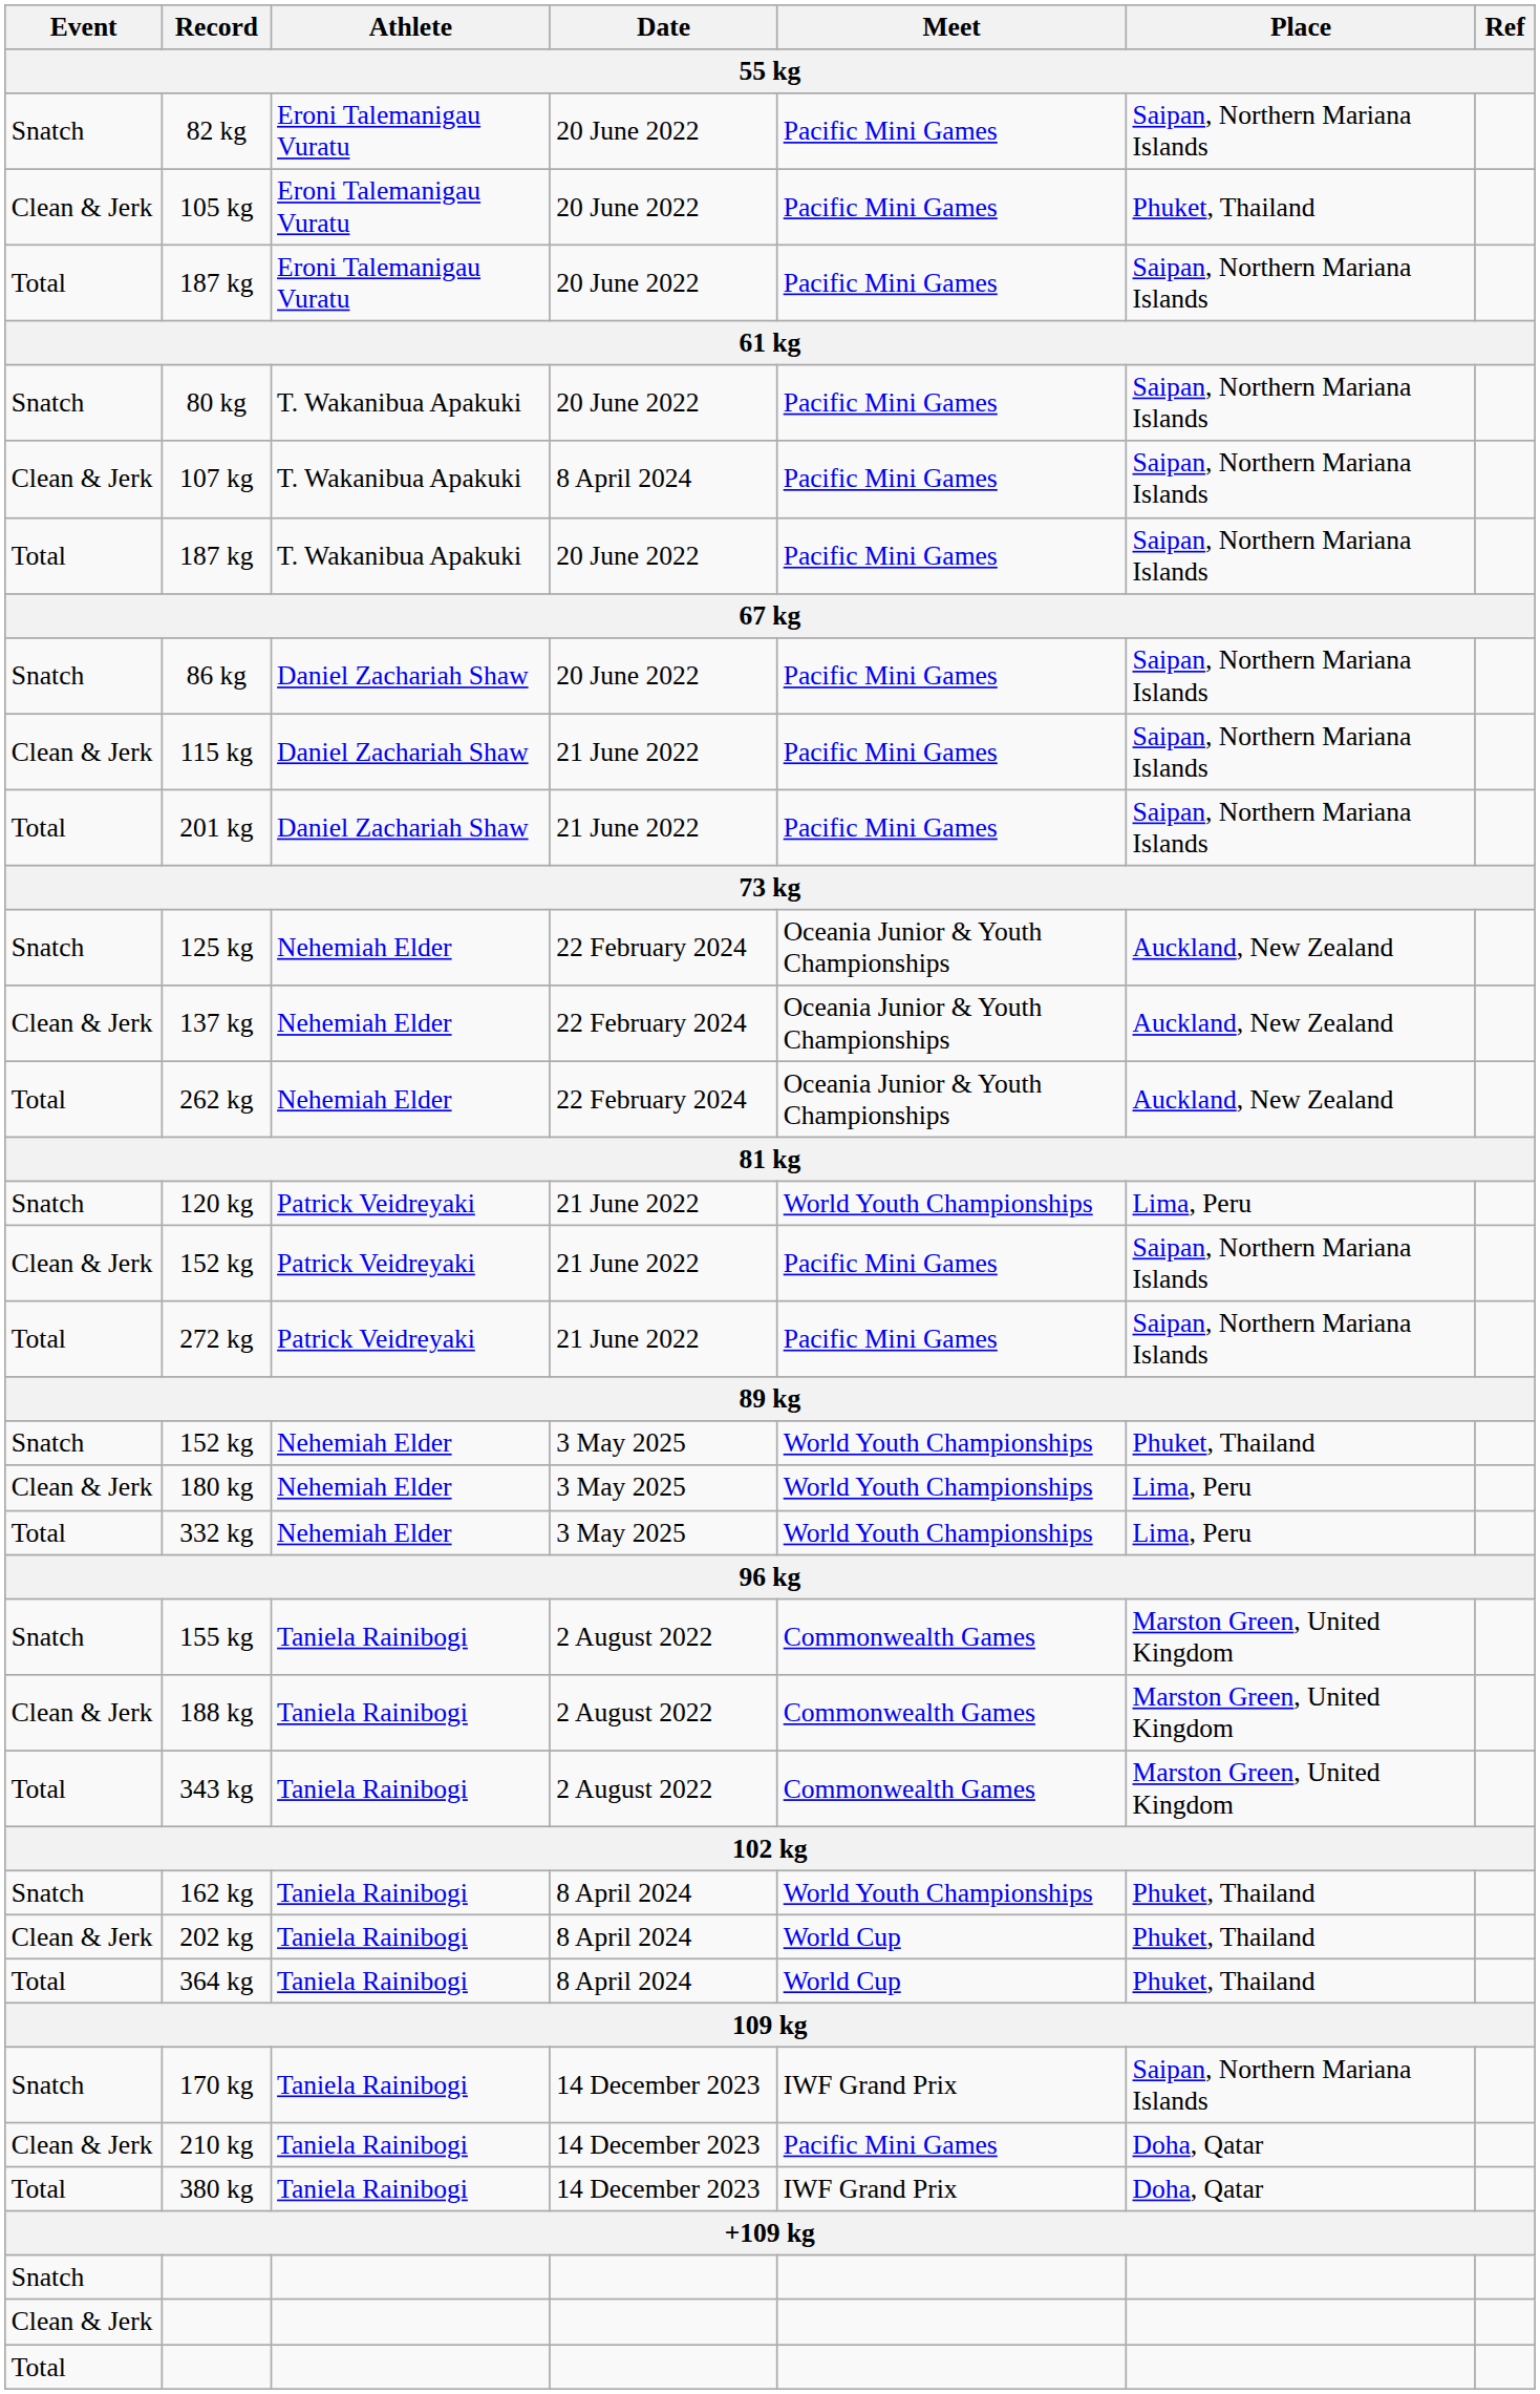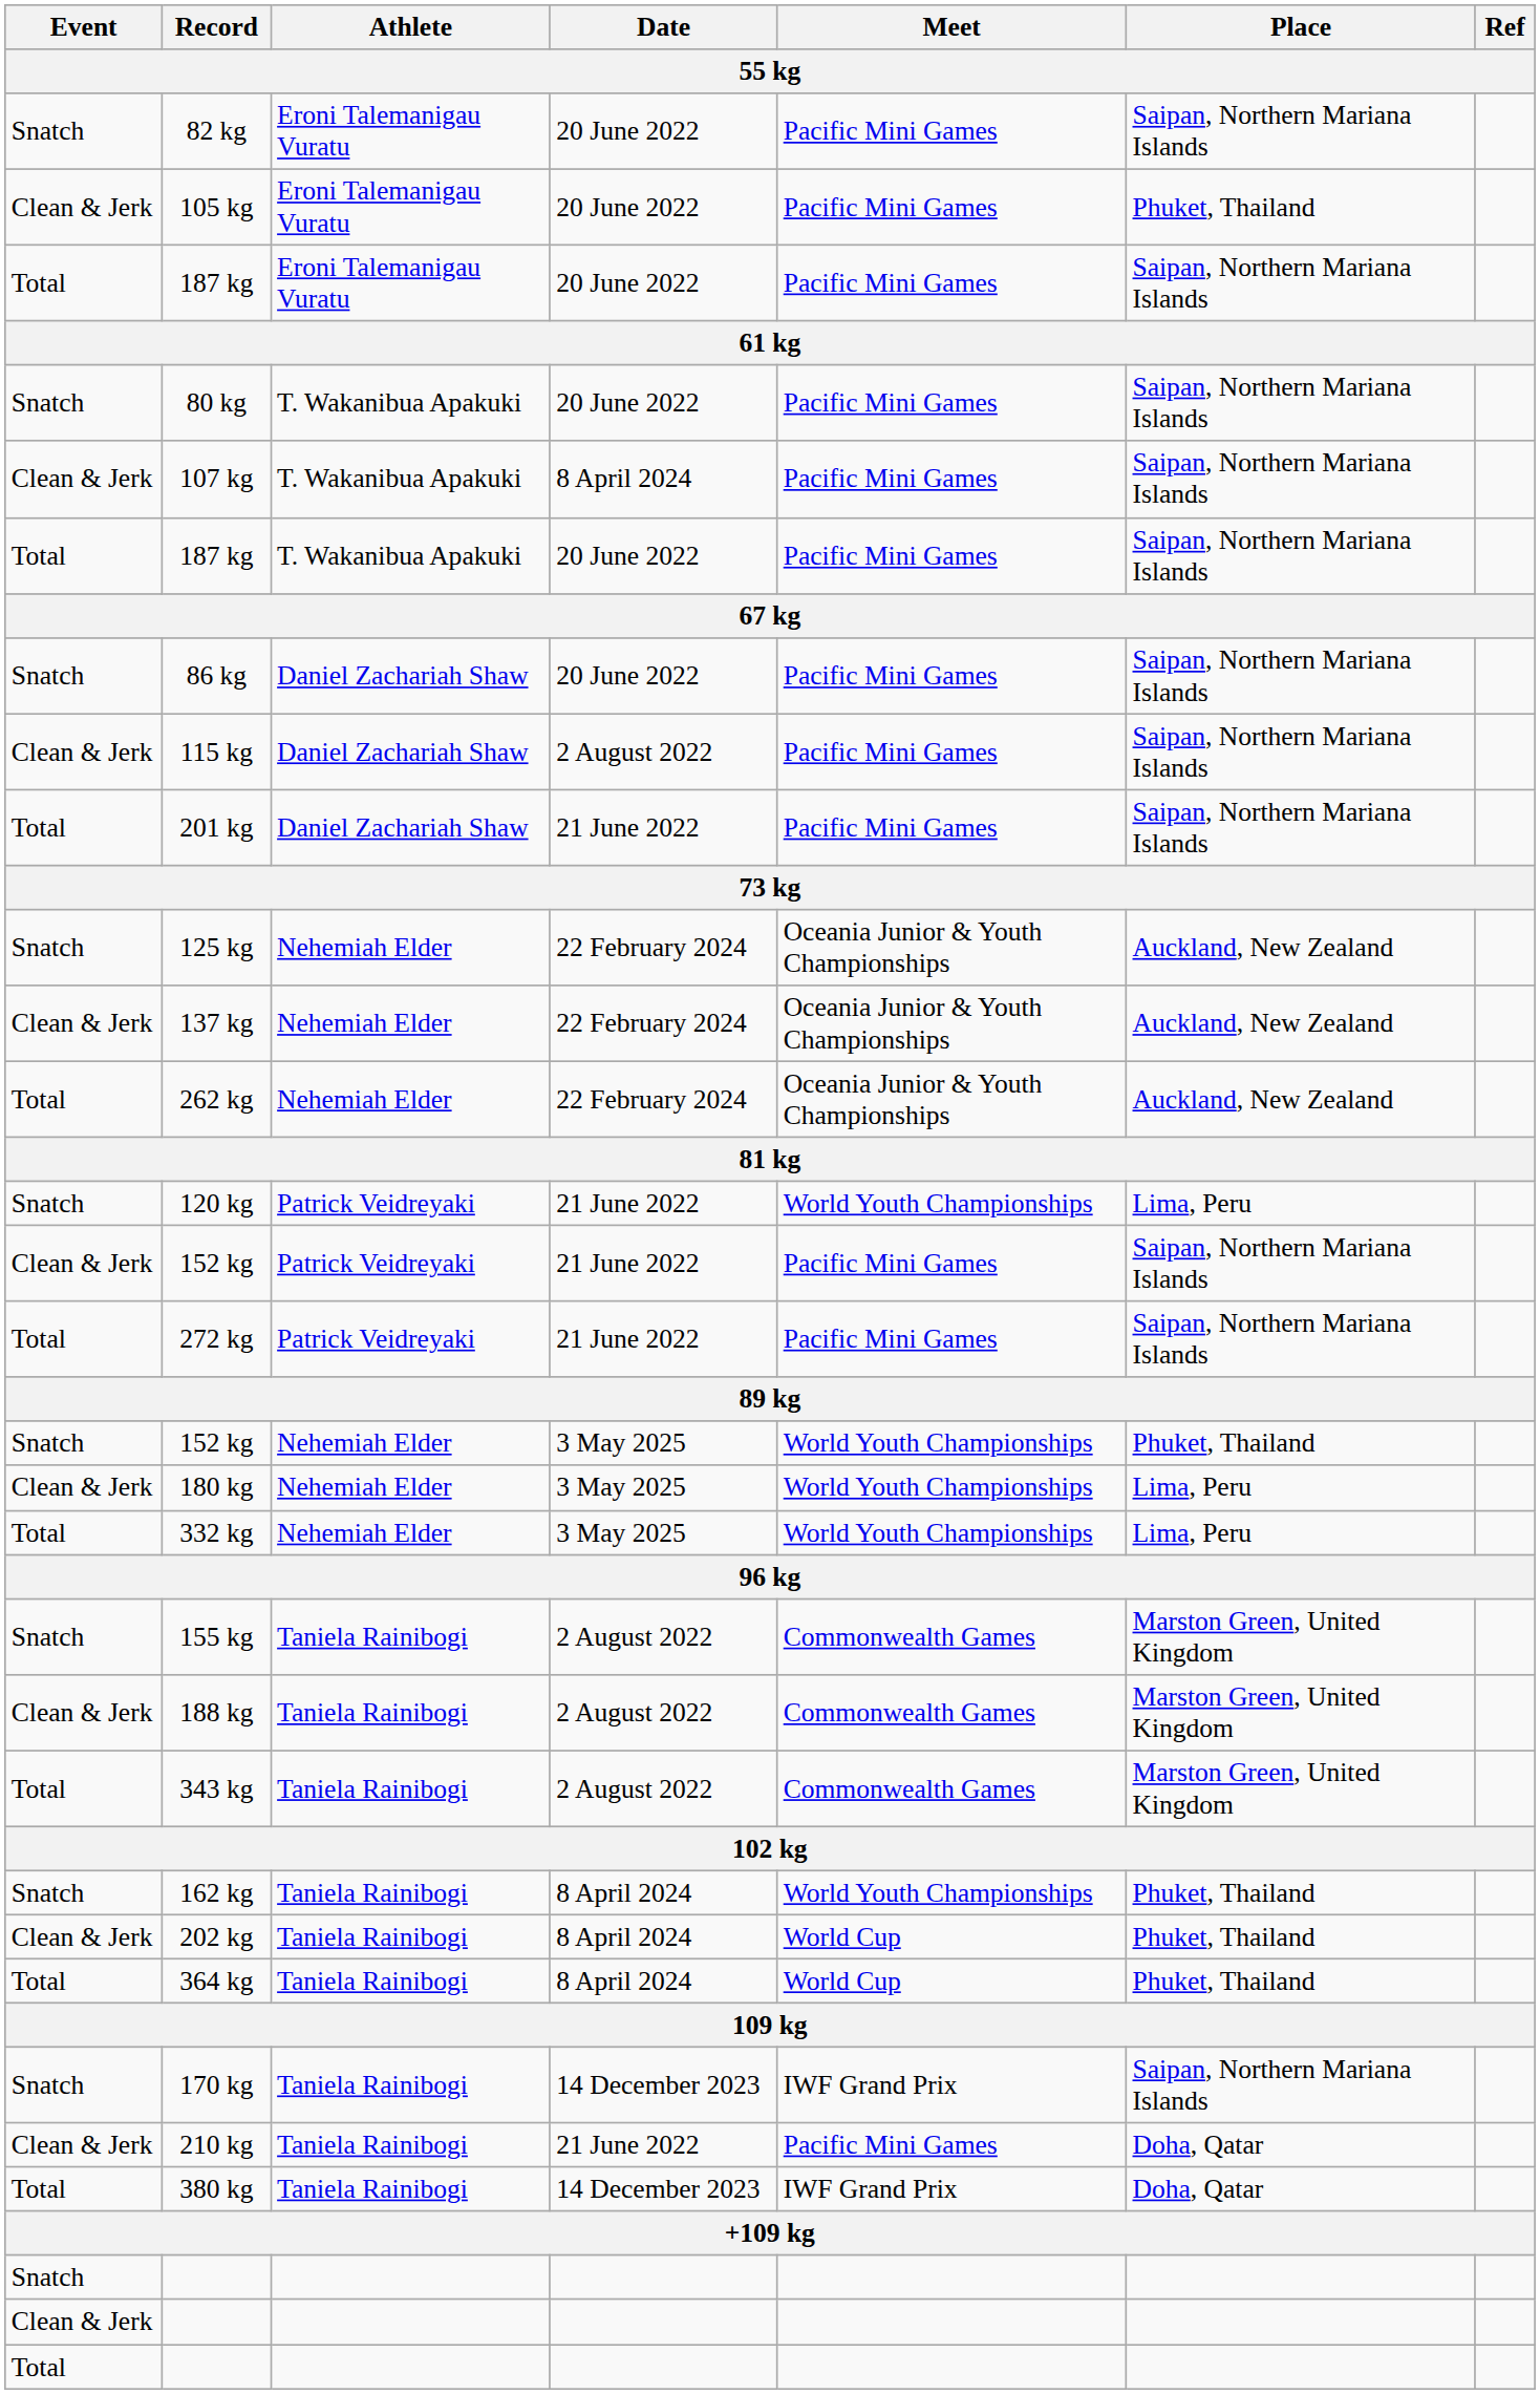115 kg | Date: 21 June 2022 -> 2 August 2022
210 kg | Date: 14 December 2023 -> 21 June 2022
